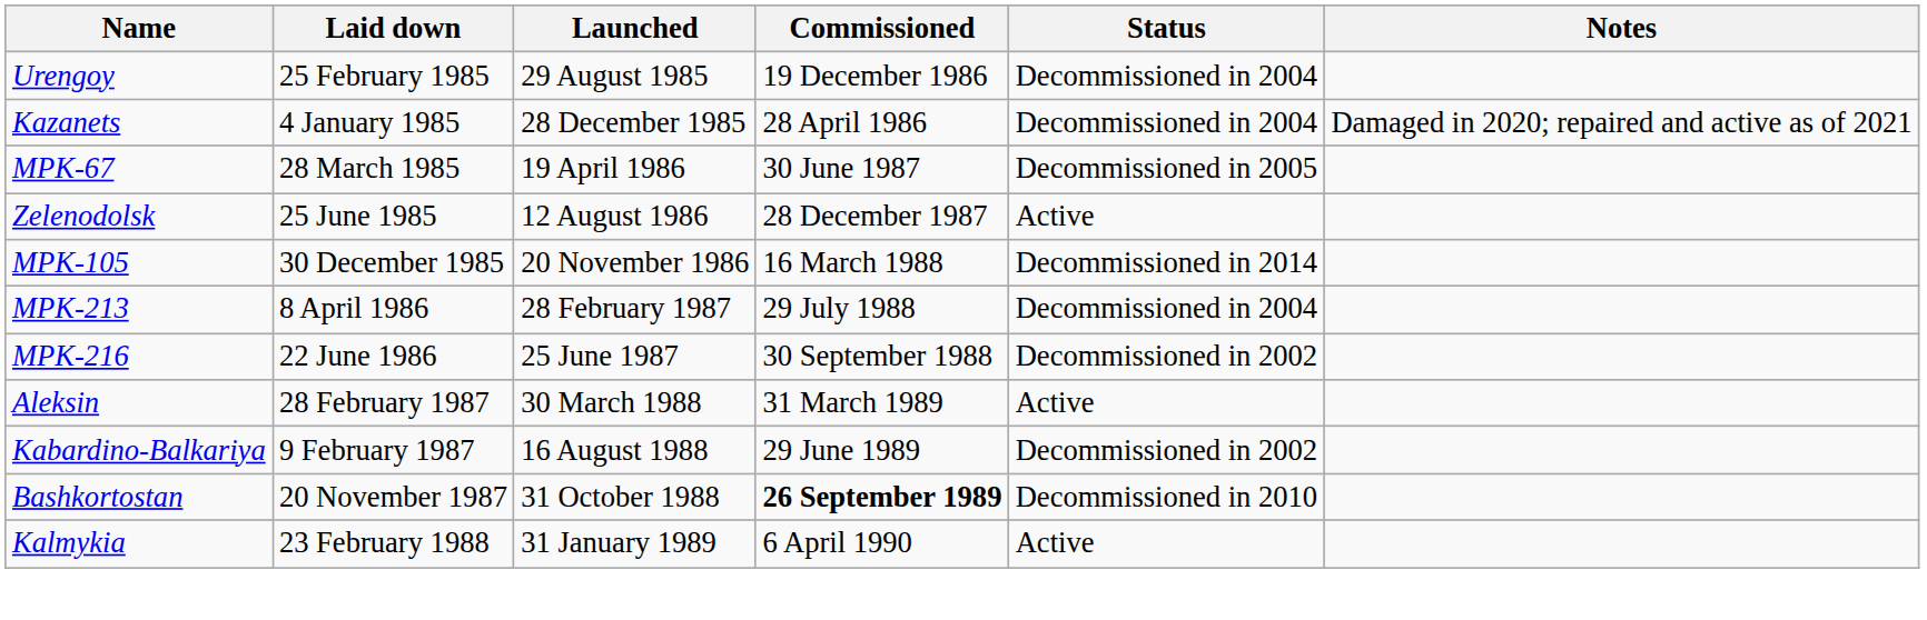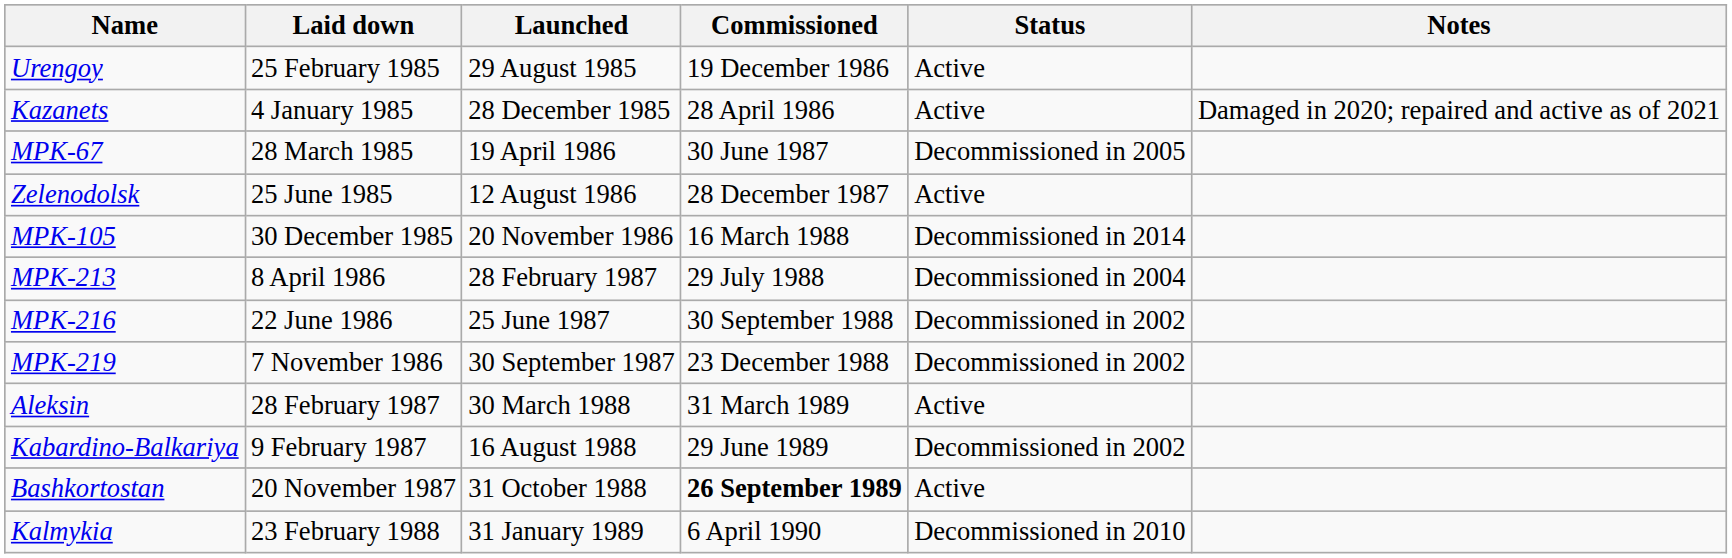Urengoy | Status: Decommissioned in 2004 -> Active
Kazanets | Status: Decommissioned in 2004 -> Active
+ row: MPK-219 | 7 November 1986 | 30 September 1987 | 23 December 1988 | Decommissioned in 2002
Bashkortostan | Status: Decommissioned in 2010 -> Active
Kalmykia | Status: Active -> Decommissioned in 2010
